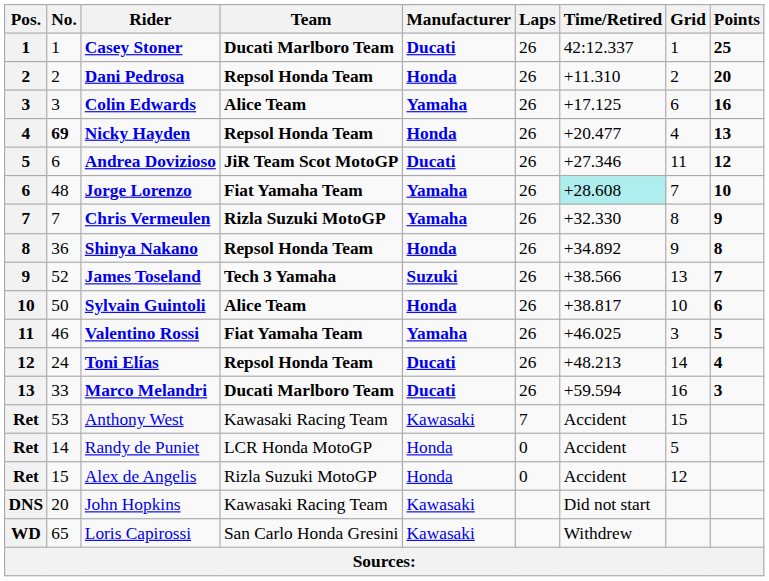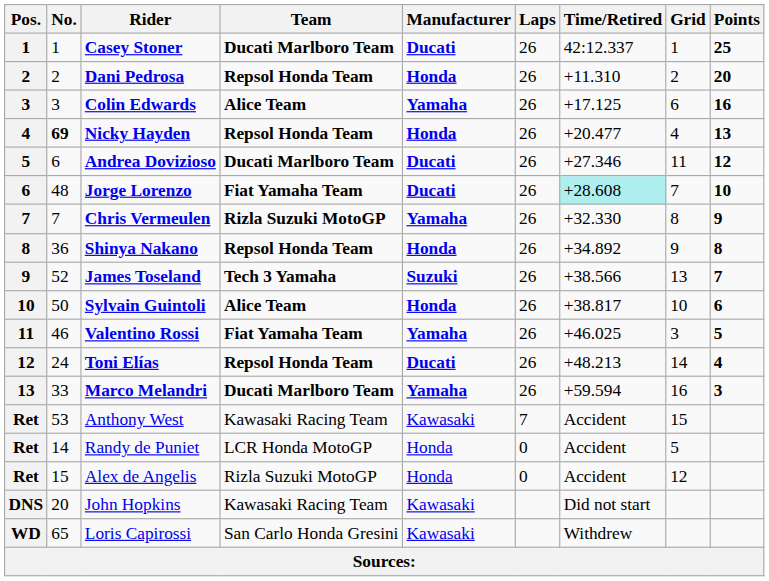Andrea Dovizioso | Team: JiR Team Scot MotoGP -> Ducati Marlboro Team
Jorge Lorenzo | Manufacturer: Yamaha -> Ducati
Marco Melandri | Manufacturer: Ducati -> Yamaha
